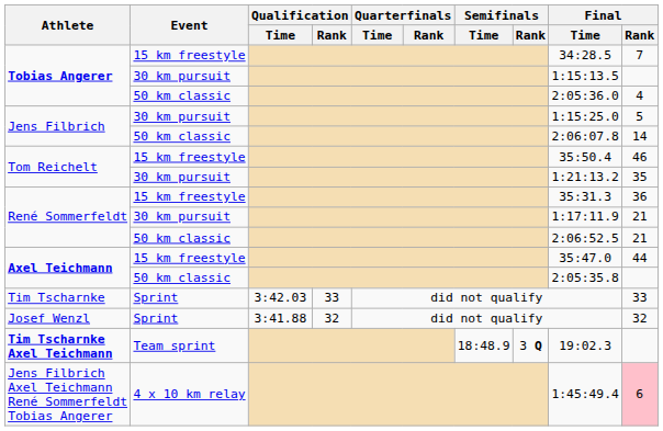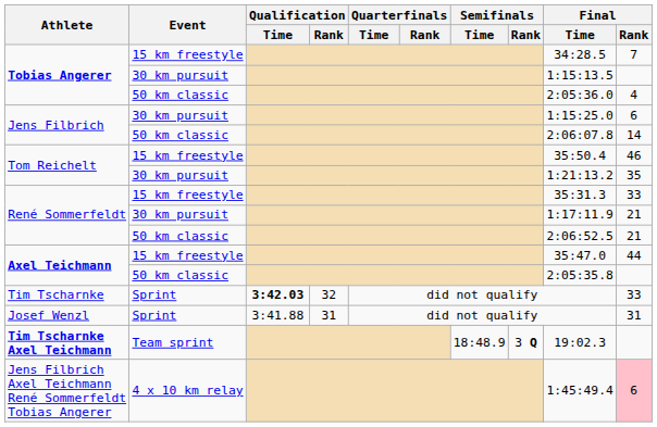Jens Filbrich / 30 km pursuit | Final / Rank: 5 -> 6
René Sommerfeldt / 15 km freestyle | Final / Rank: 36 -> 33
Tim Tscharnke | Qualification / Time: normal -> bold
Tim Tscharnke | Qualification / Rank: 33 -> 32
Josef Wenzl | Qualification / Rank: 32 -> 31
Josef Wenzl | Final / Rank: 32 -> 31
